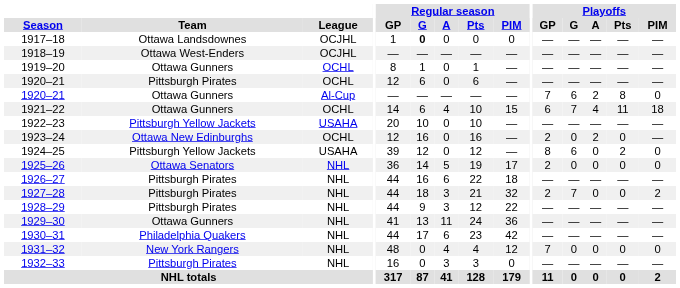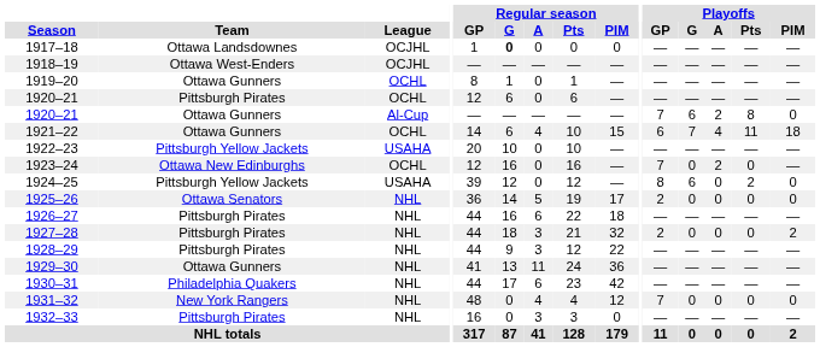1923–24 | Playoffs / GP: 2 -> 7
1927–28 | Playoffs / G: 7 -> 0
